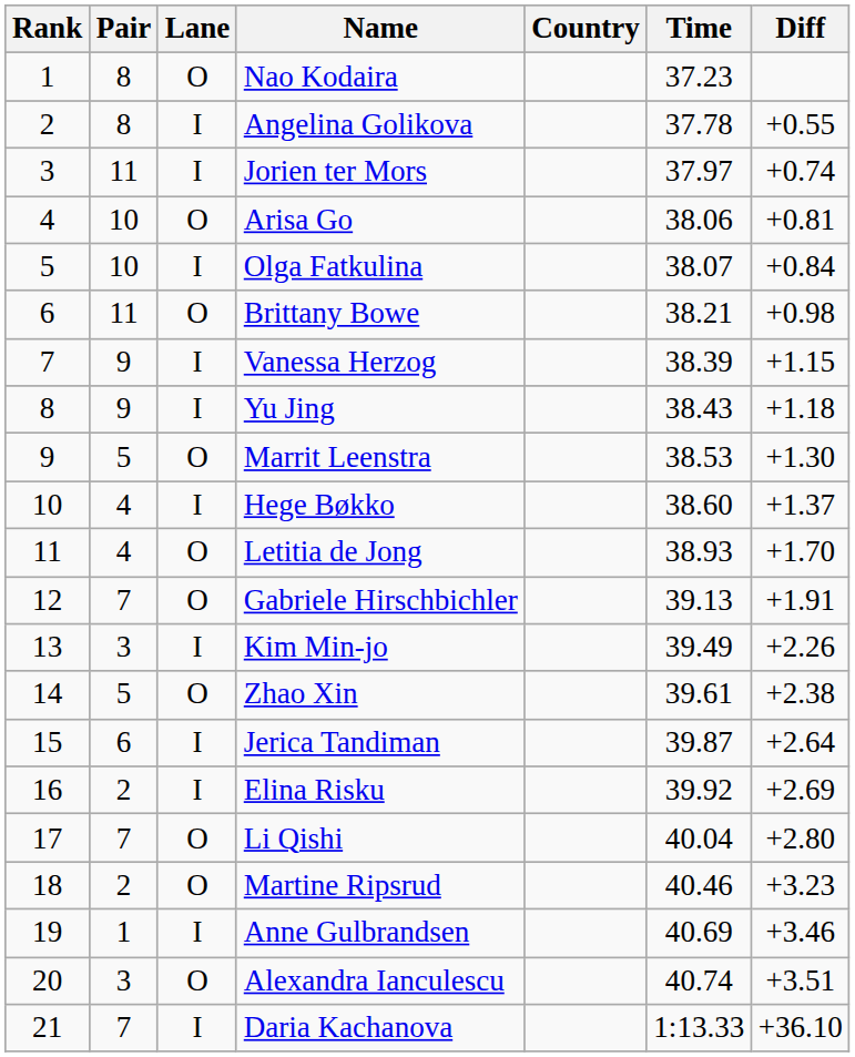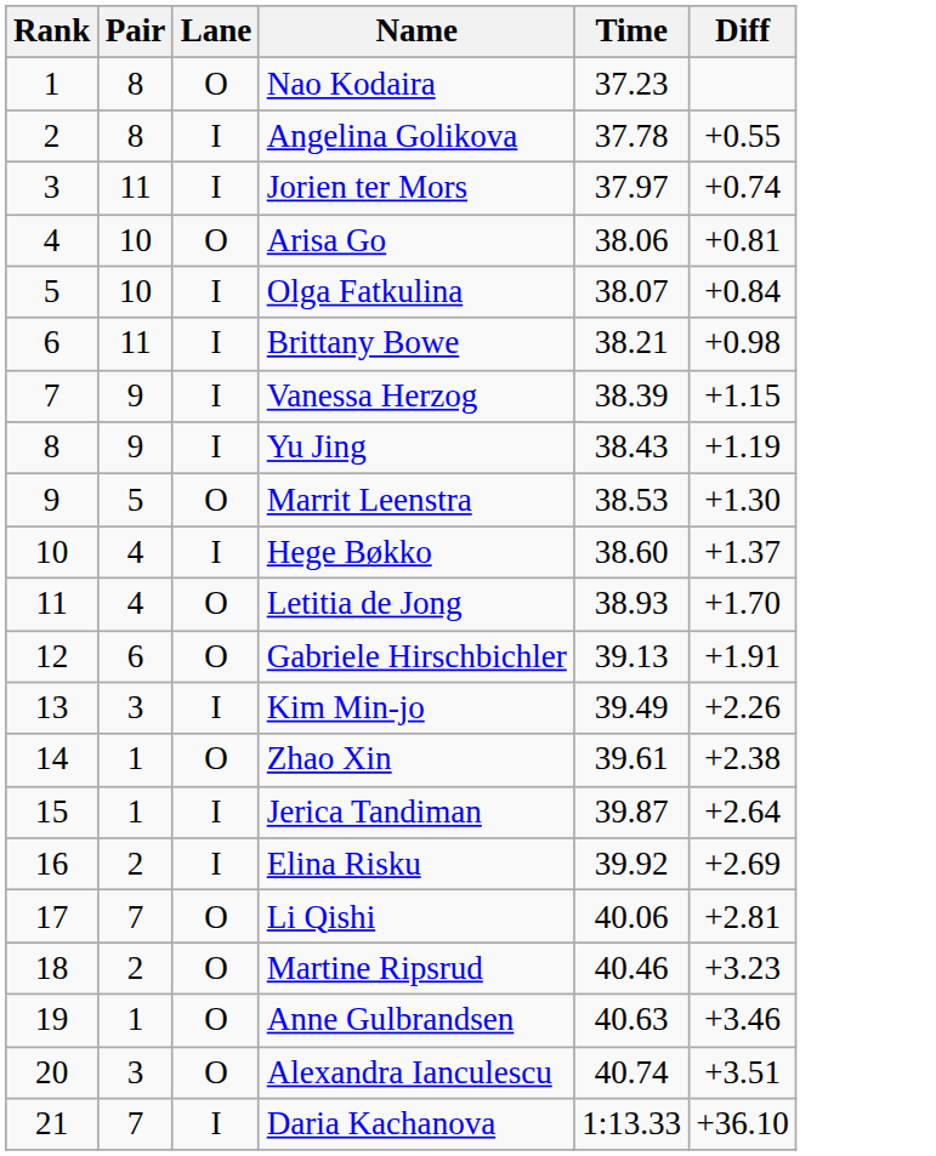- column: Country
Brittany Bowe | Lane: O -> I
Yu Jing | Diff: +1.18 -> +1.19
Gabriele Hirschbichler | Pair: 7 -> 6
Zhao Xin | Pair: 5 -> 1
Jerica Tandiman | Pair: 6 -> 1
Li Qishi | Time: 40.04 -> 40.06
Li Qishi | Diff: +2.80 -> +2.81
Anne Gulbrandsen | Lane: I -> O
Anne Gulbrandsen | Time: 40.69 -> 40.63
